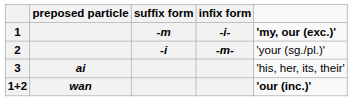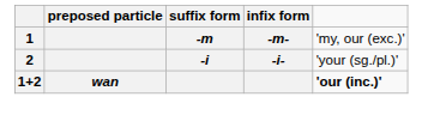1 | infix form: -i- -> -m-
1 | column 5: bold -> normal
2 | infix form: -m- -> -i-
- row: 3 | ai | 'his, her, its, their'
